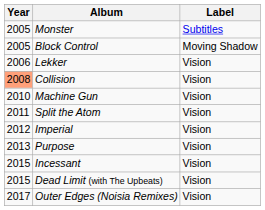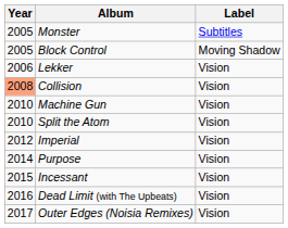Split the Atom | Year: 2011 -> 2010
Purpose | Year: 2013 -> 2014
Dead Limit (with The Upbeats) | Year: 2015 -> 2016
